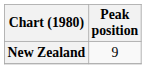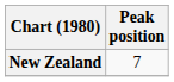New Zealand | Peak position: 9 -> 7
